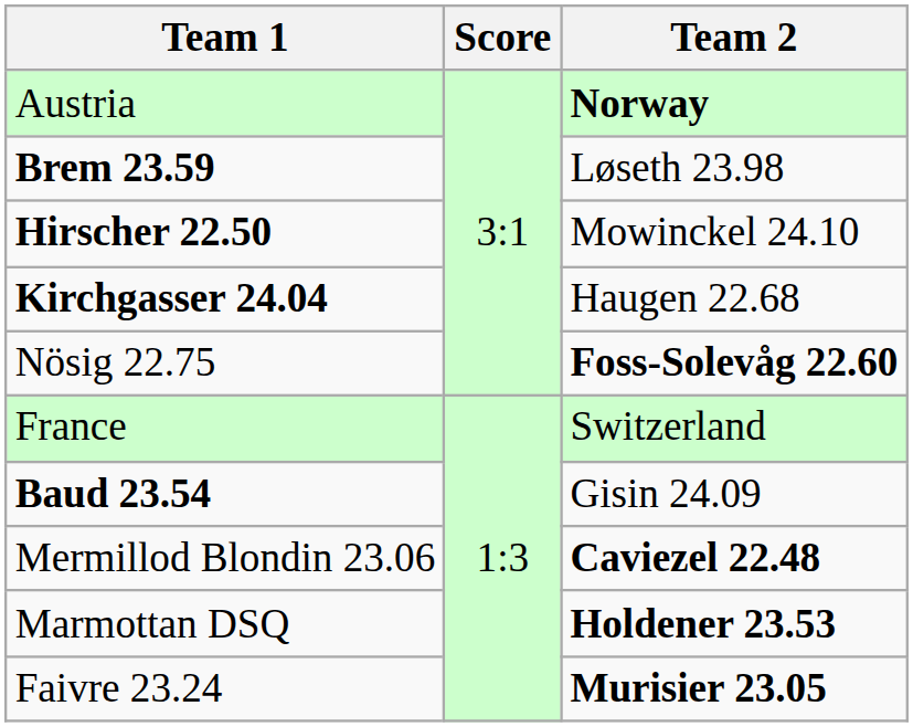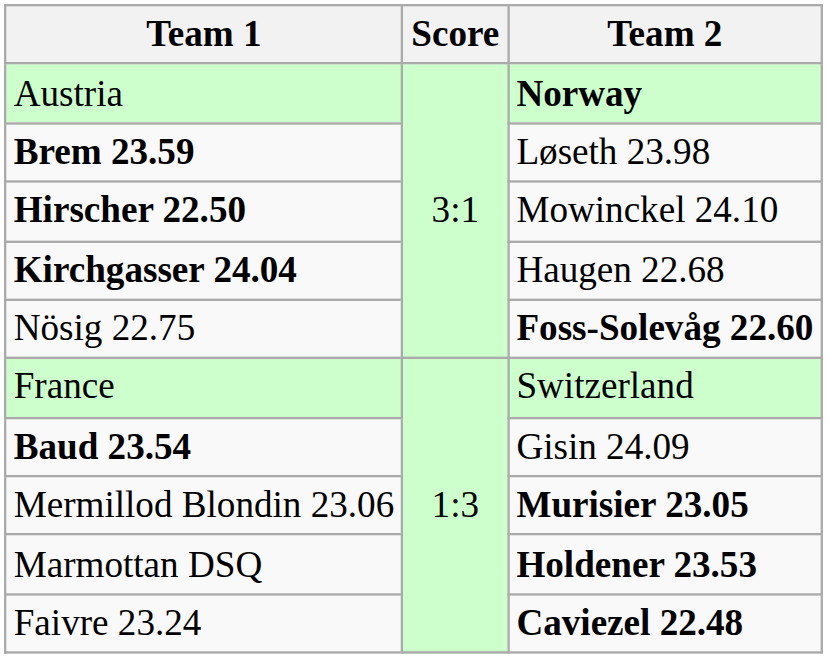Mermillod Blondin 23.06 | Team 2: Caviezel 22.48 -> Murisier 23.05
Faivre 23.24 | Team 2: Murisier 23.05 -> Caviezel 22.48
